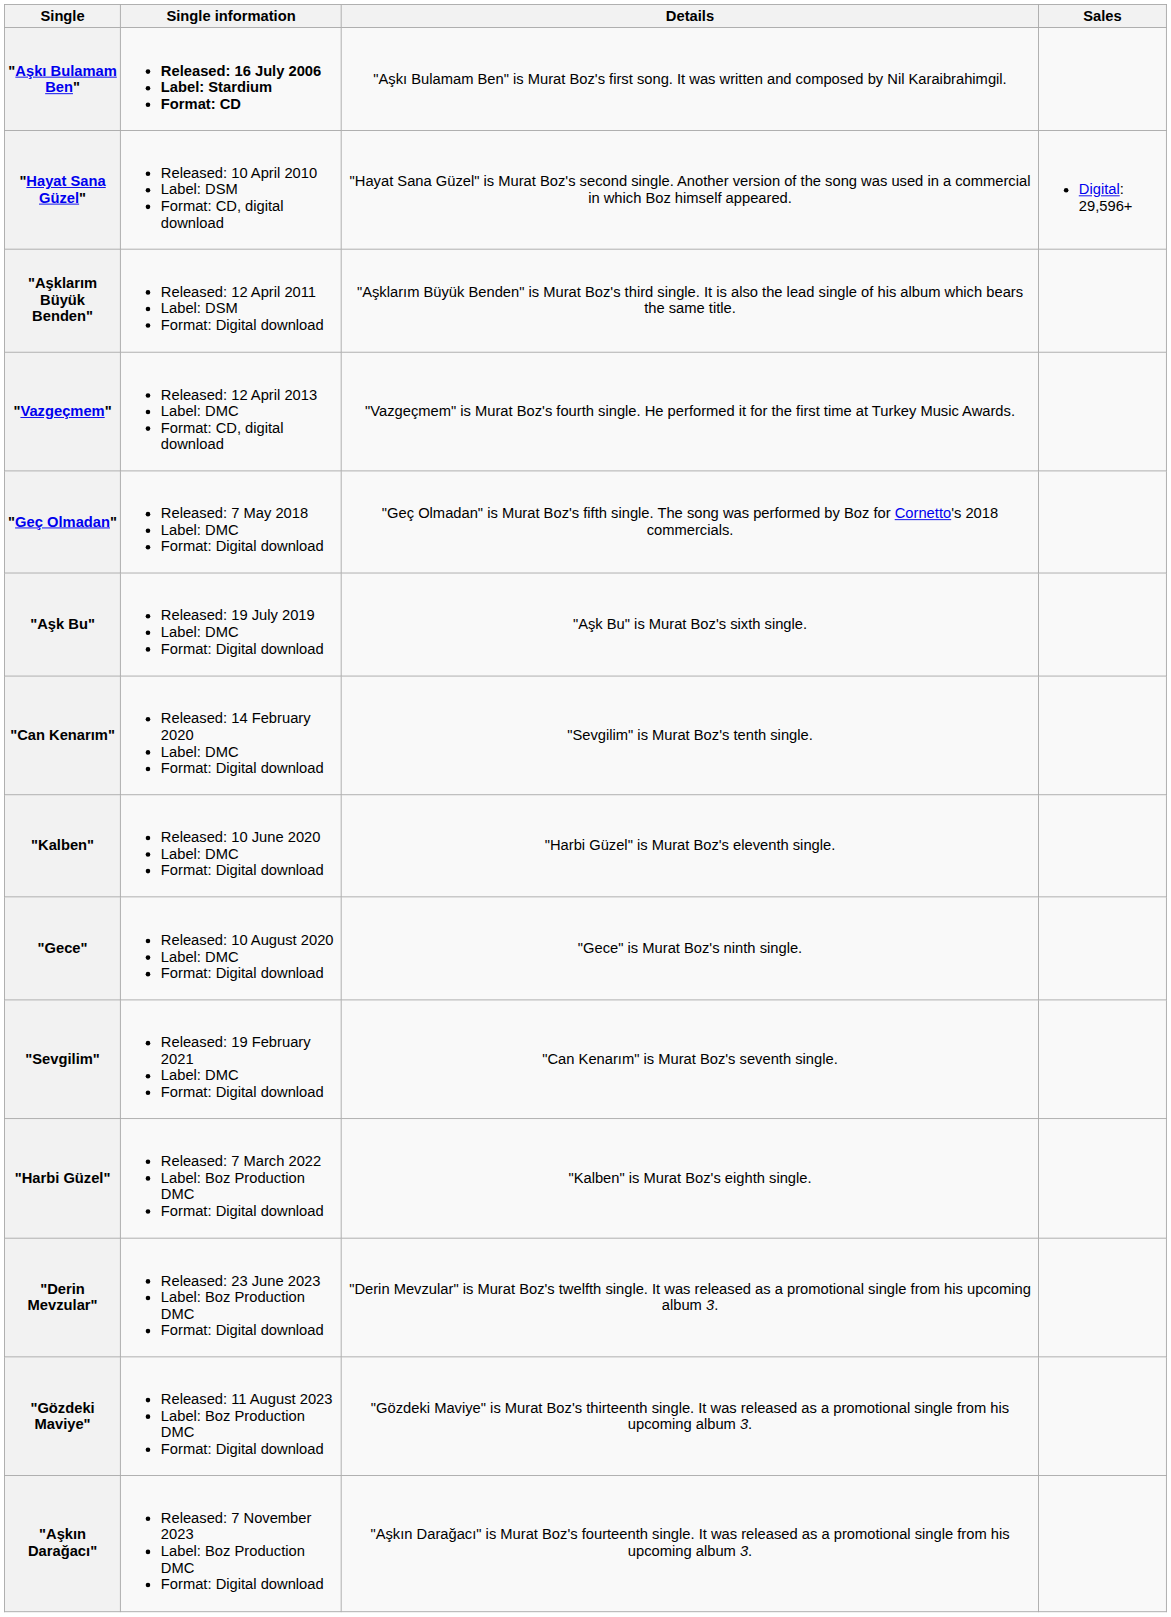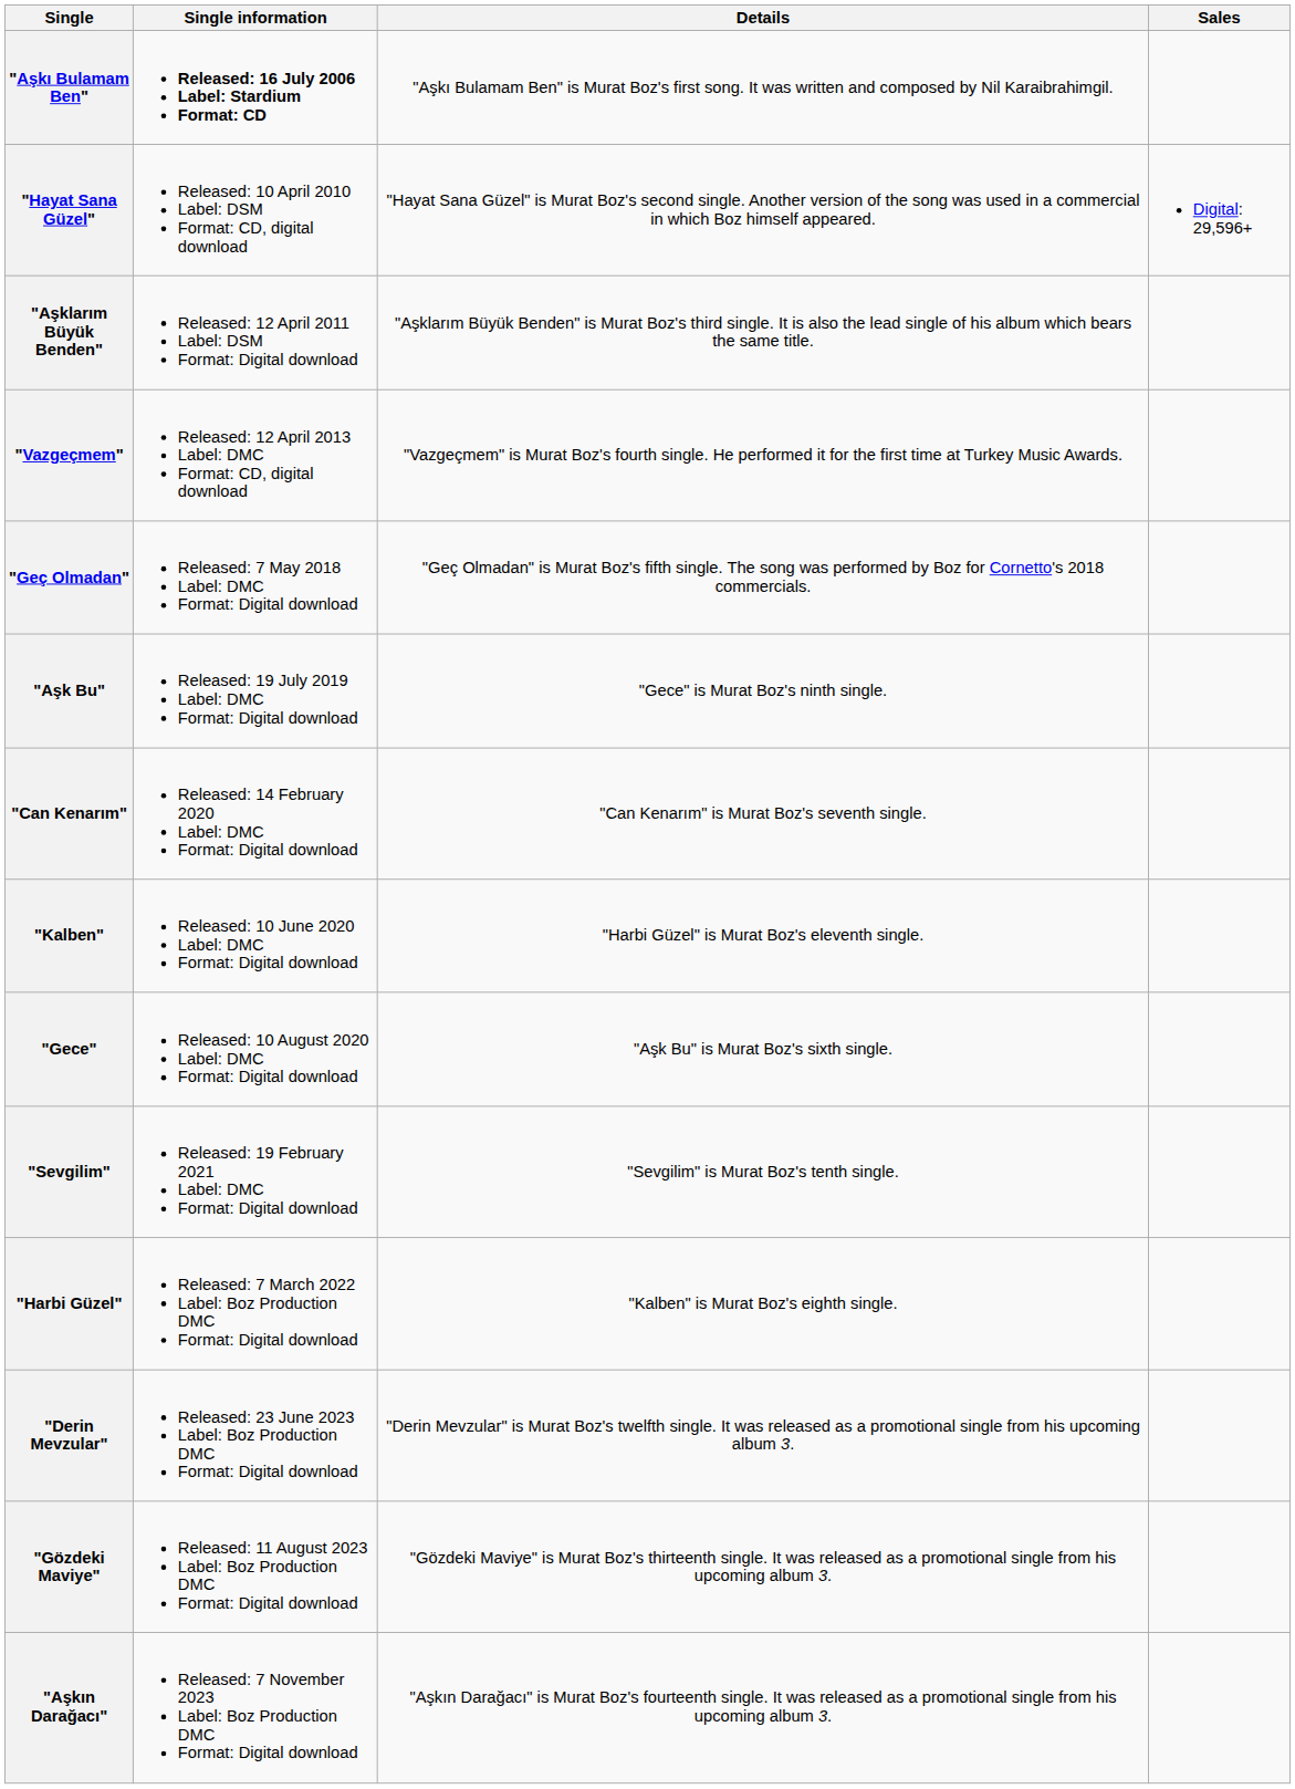"Aşk Bu" | Details: "Aşk Bu" is Murat Boz's sixth single. -> "Gece" is Murat Boz's ninth single.
"Can Kenarım" | Details: "Sevgilim" is Murat Boz's tenth single. -> "Can Kenarım" is Murat Boz's seventh single.
"Gece" | Details: "Gece" is Murat Boz's ninth single. -> "Aşk Bu" is Murat Boz's sixth single.
"Sevgilim" | Details: "Can Kenarım" is Murat Boz's seventh single. -> "Sevgilim" is Murat Boz's tenth single.
